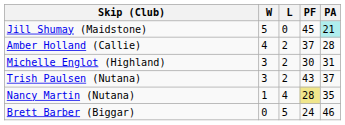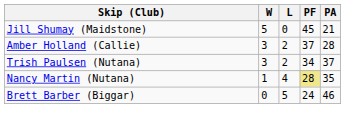Jill Shumay (Maidstone) | PA: paleturquoise background -> no background
Amber Holland (Callie) | W: 4 -> 3
- row: Michelle Englot (Highland) | 3 | 2 | 30 | 31
Trish Paulsen (Nutana) | PF: 43 -> 34
